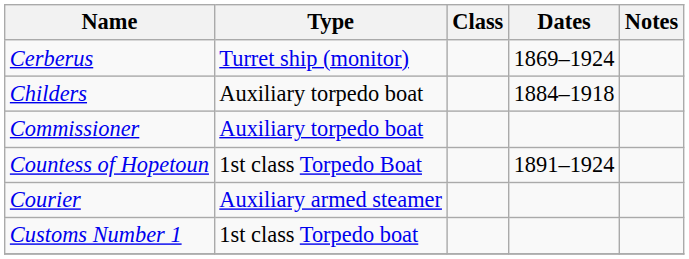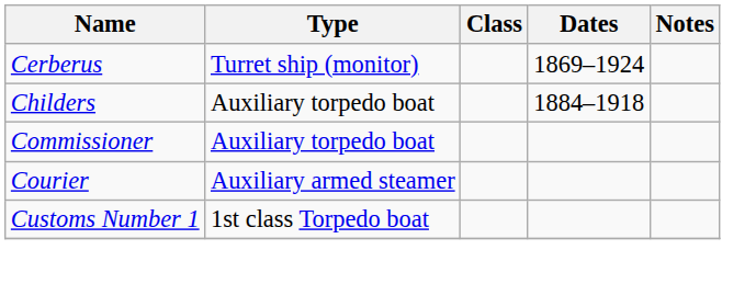- row: Countess of Hopetoun | 1st class Torpedo Boat | 1891–1924
